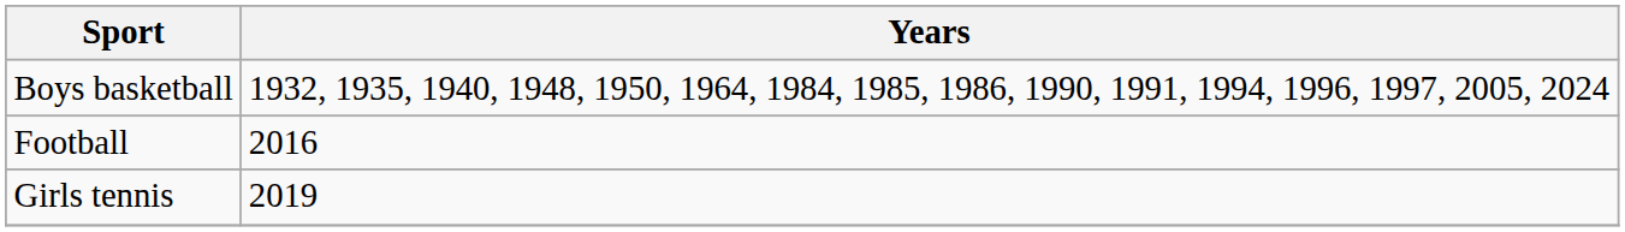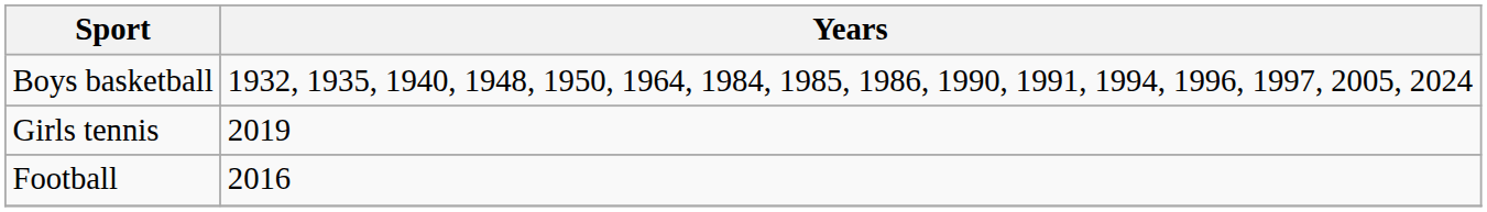rows swapped: Football <-> Girls tennis
